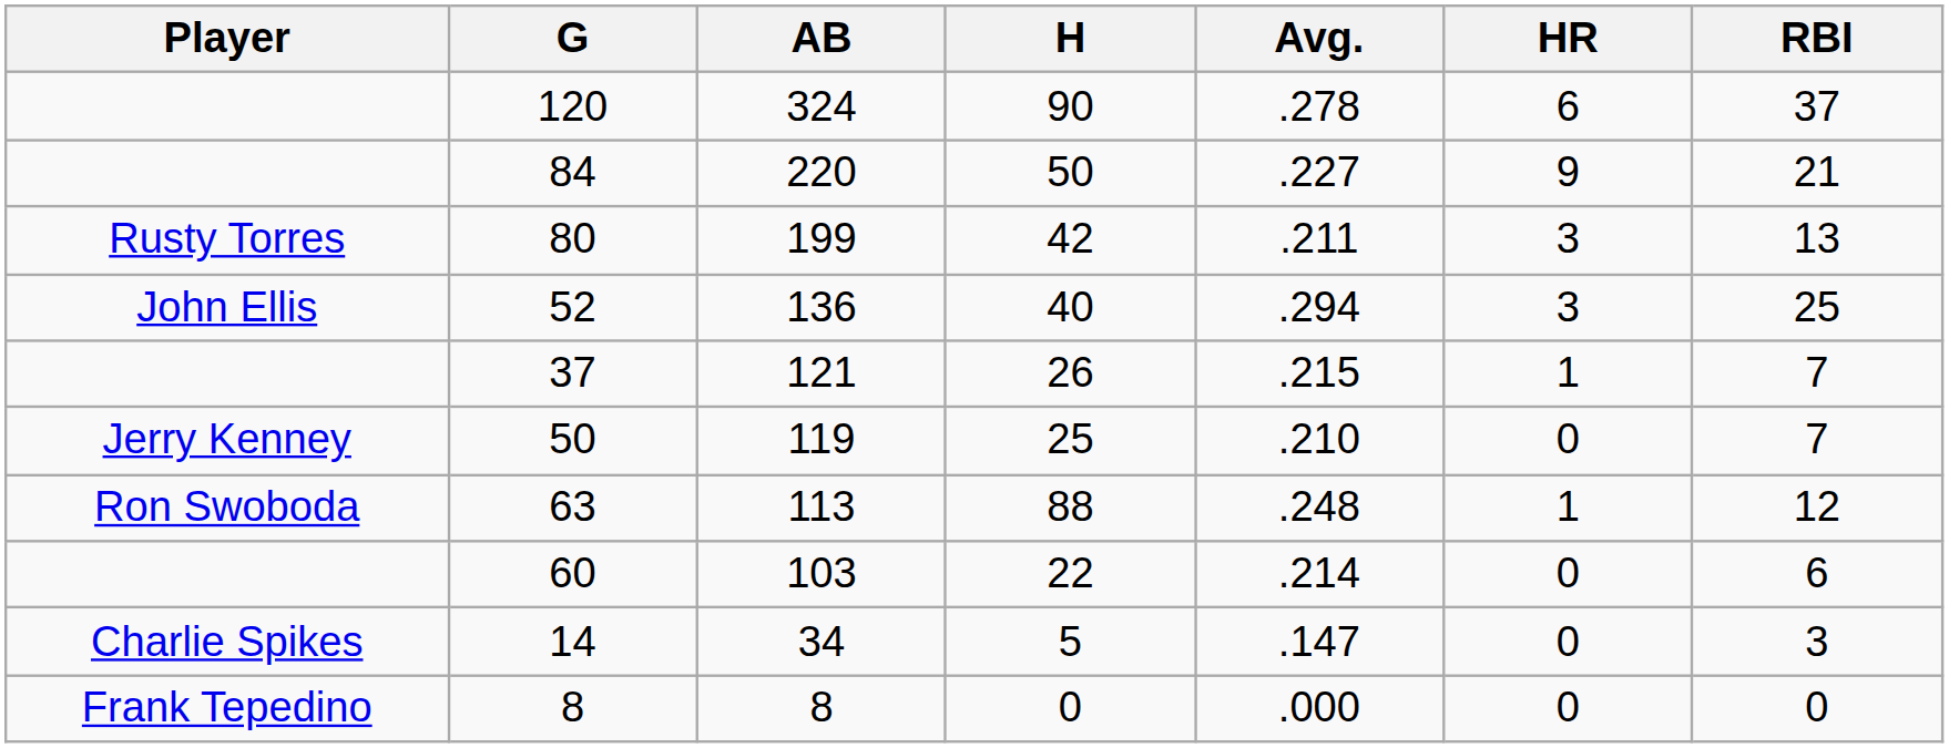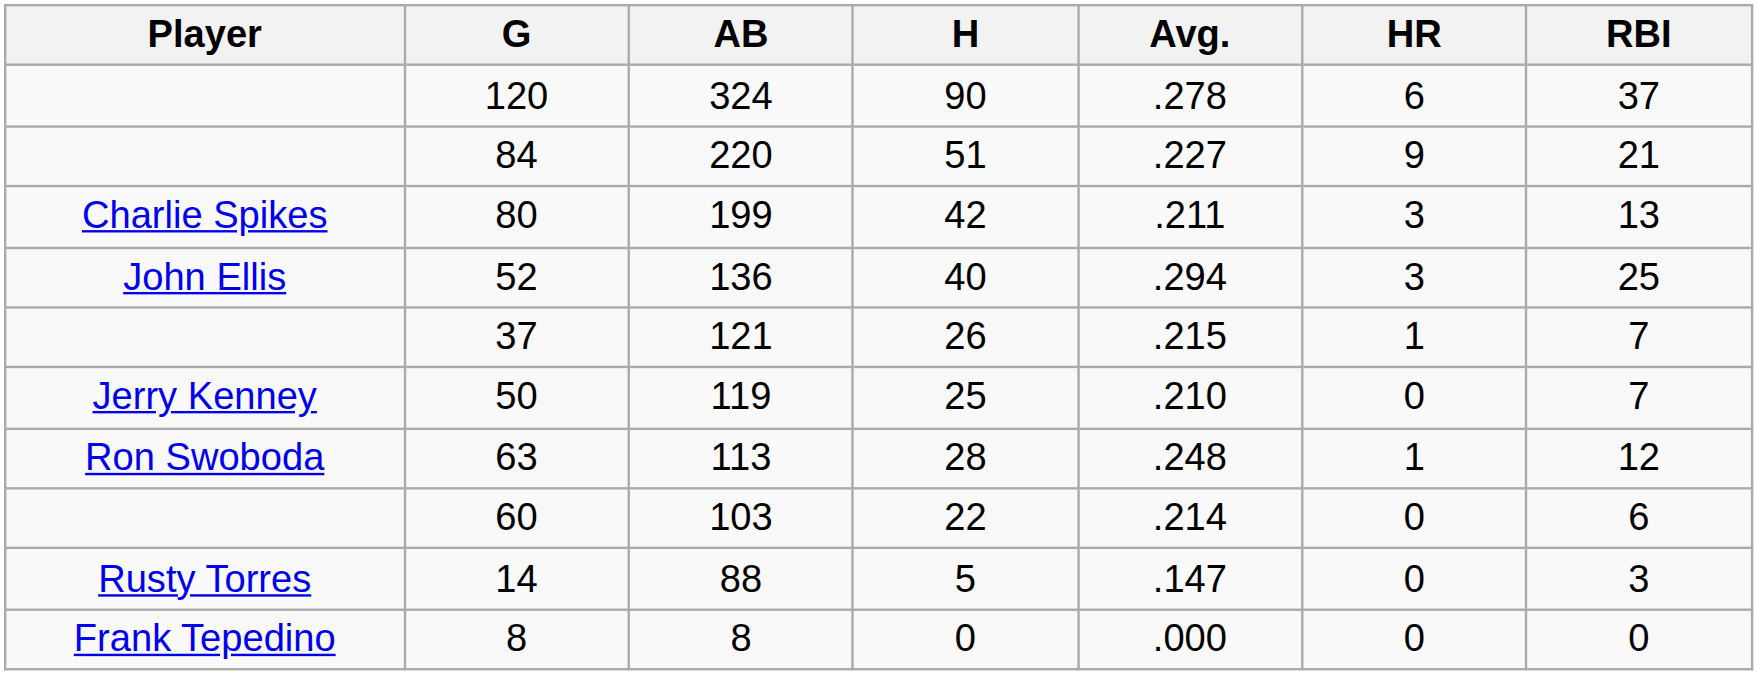84 | H: 50 -> 51
80 | Player: Rusty Torres -> Charlie Spikes
63 | H: 88 -> 28
14 | Player: Charlie Spikes -> Rusty Torres
14 | AB: 34 -> 88
